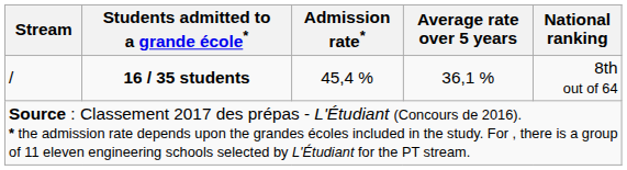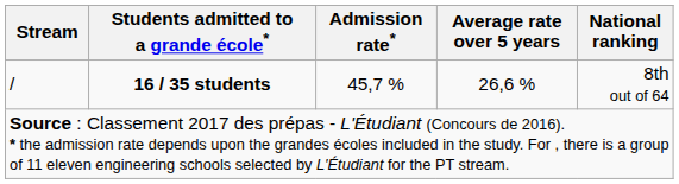/ | Admission rate*: 45,4 % -> 45,7 %
/ | Average rate over 5 years: 36,1 % -> 26,6 %
